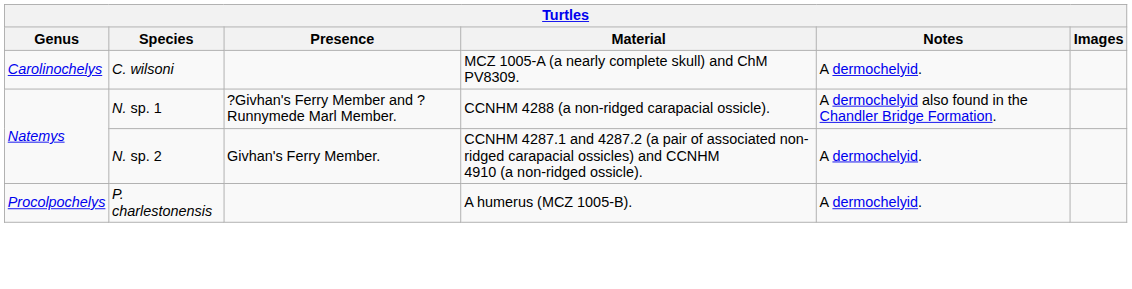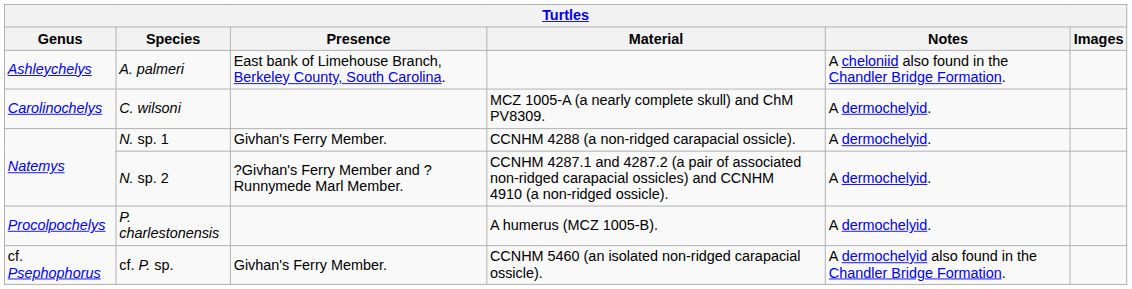+ row: Ashleychelys | A. palmeri | East bank of Limehouse Branch, Berkeley County, South Carolina. | A cheloniid also found in the Chandler Bridge Formation.
N. sp. 1 | Presence: ?Givhan's Ferry Member and ?Runnymede Marl Member. -> Givhan's Ferry Member.
N. sp. 1 | Notes: A dermochelyid also found in the Chandler Bridge Formation. -> A dermochelyid.
N. sp. 2 | Presence: Givhan's Ferry Member. -> ?Givhan's Ferry Member and ?Runnymede Marl Member.
+ row: cf. Psephophorus | cf. P. sp. | Givhan's Ferry Member. | CCNHM 5460 (an isolated non-ridged carapacial ossicle). | A dermochelyid also found in the Chandler Bridge Formation.
